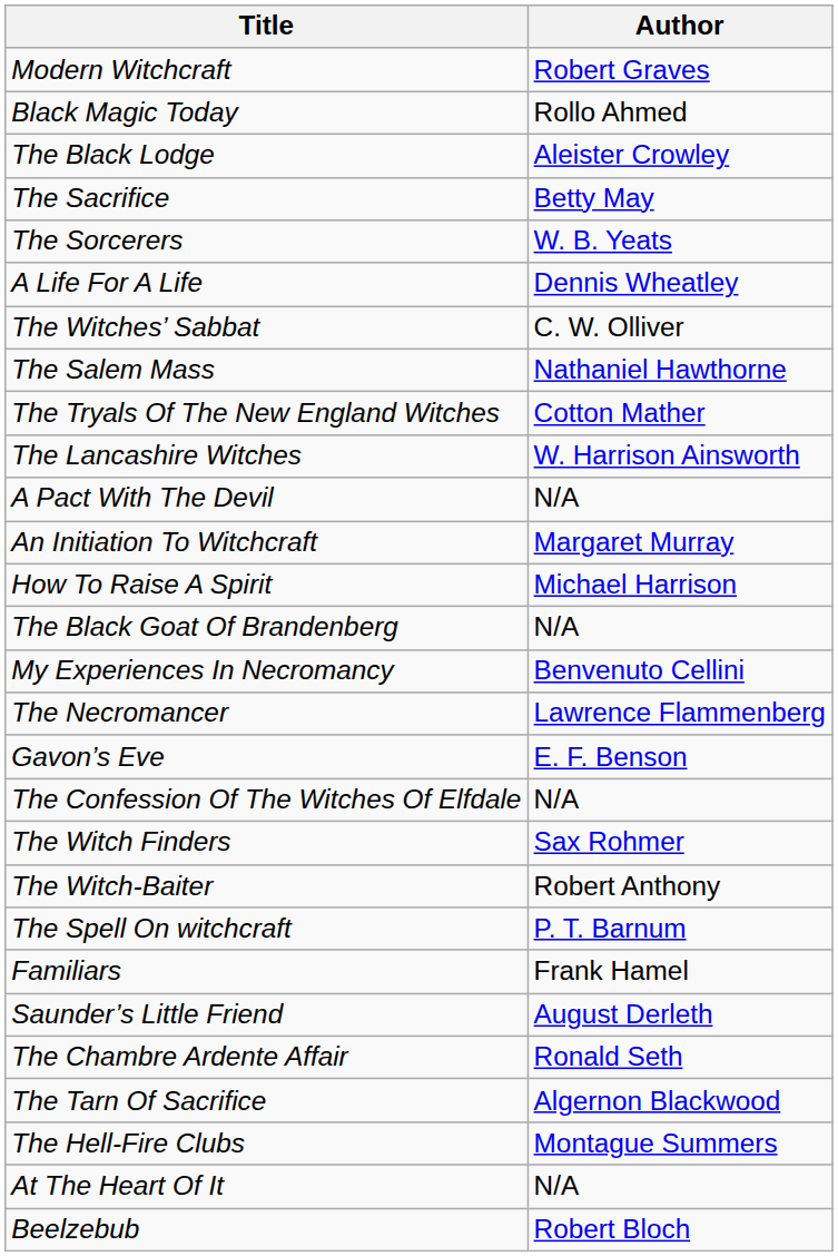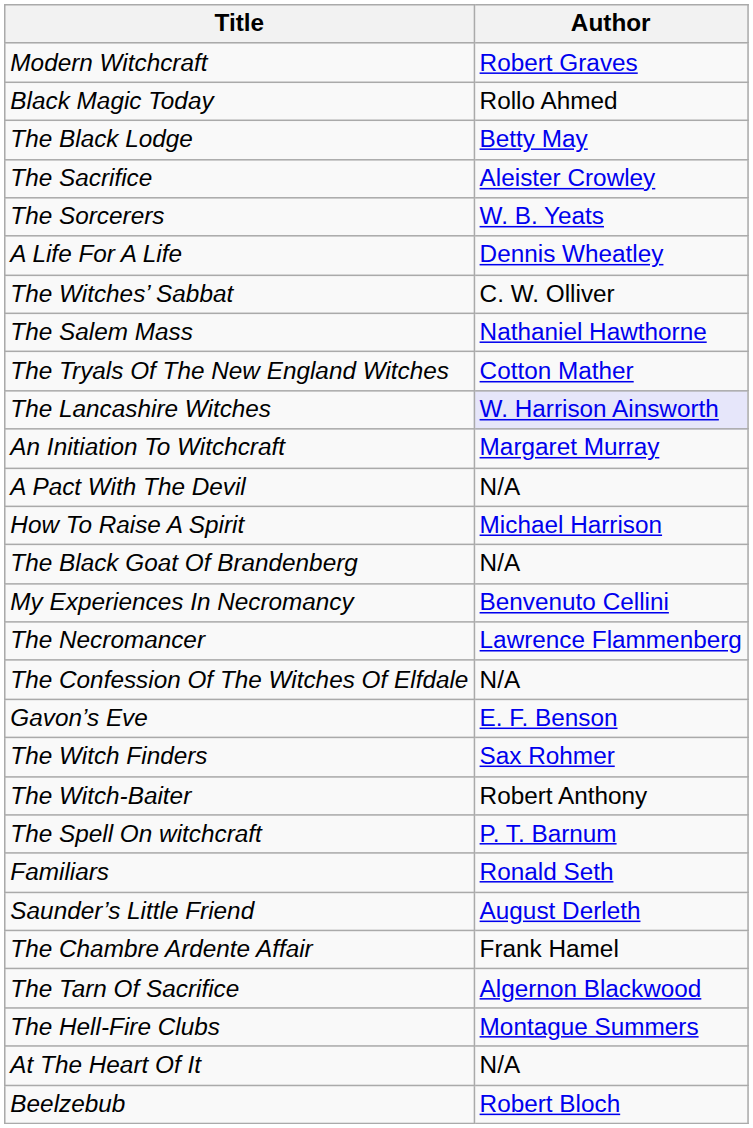The Black Lodge | Author: Aleister Crowley -> Betty May
The Sacrifice | Author: Betty May -> Aleister Crowley
The Lancashire Witches | Author: no background -> lavender background
rows swapped: An Initiation To Witchcraft <-> A Pact With The Devil
rows swapped: Gavon’s Eve <-> The Confession Of The Witches Of Elfdale
Familiars | Author: Frank Hamel -> Ronald Seth
The Chambre Ardente Affair | Author: Ronald Seth -> Frank Hamel
